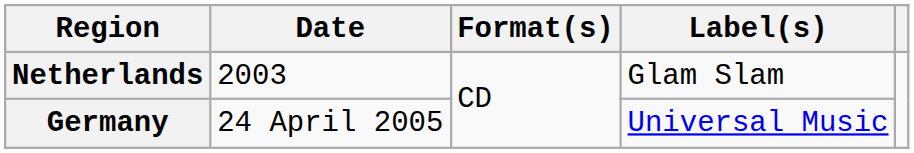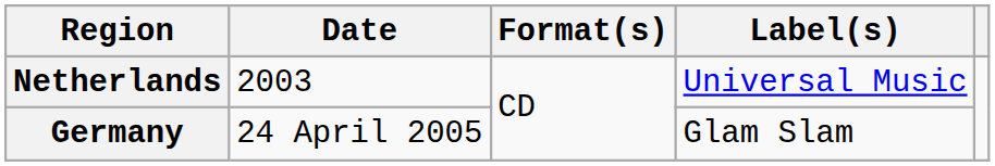Netherlands | Label(s): Glam Slam -> Universal Music
Germany | Label(s): Universal Music -> Glam Slam
